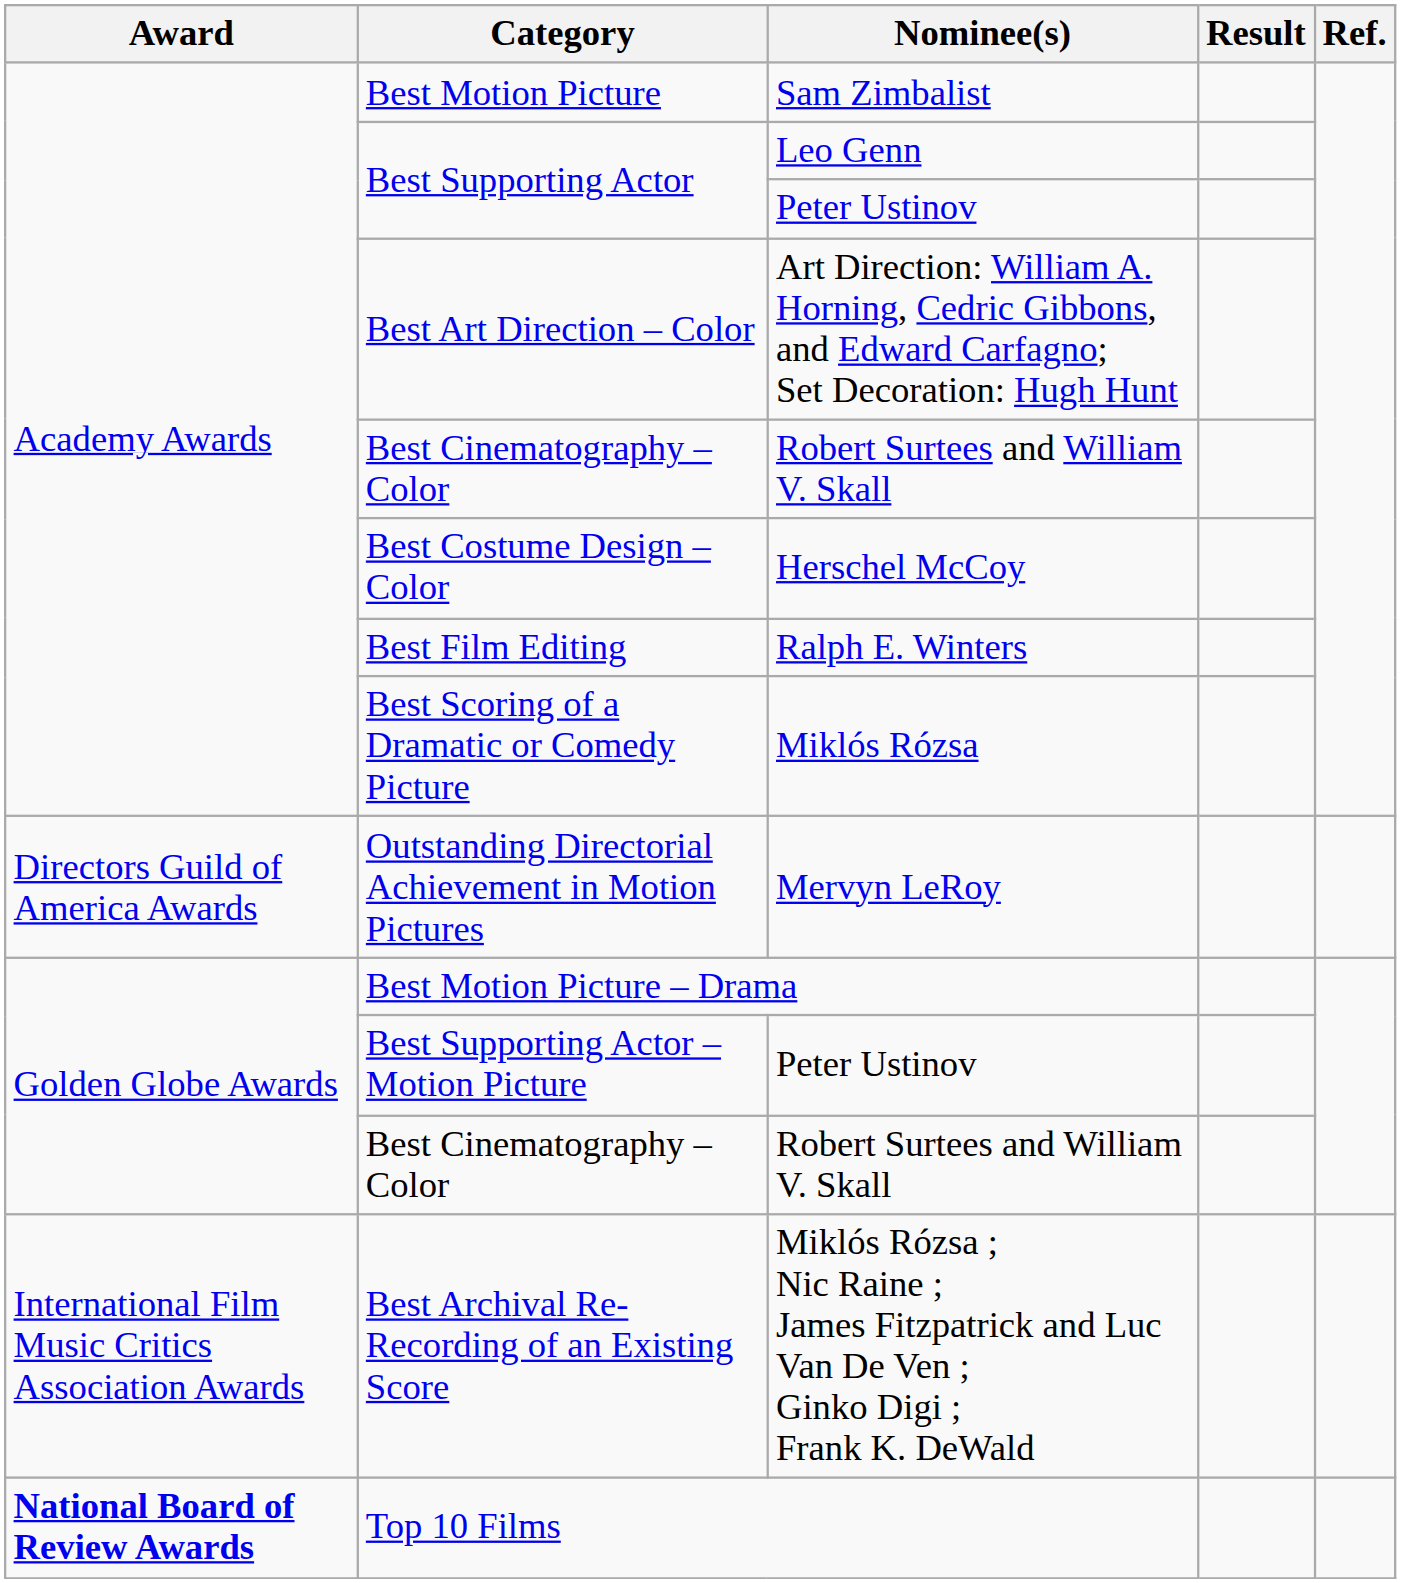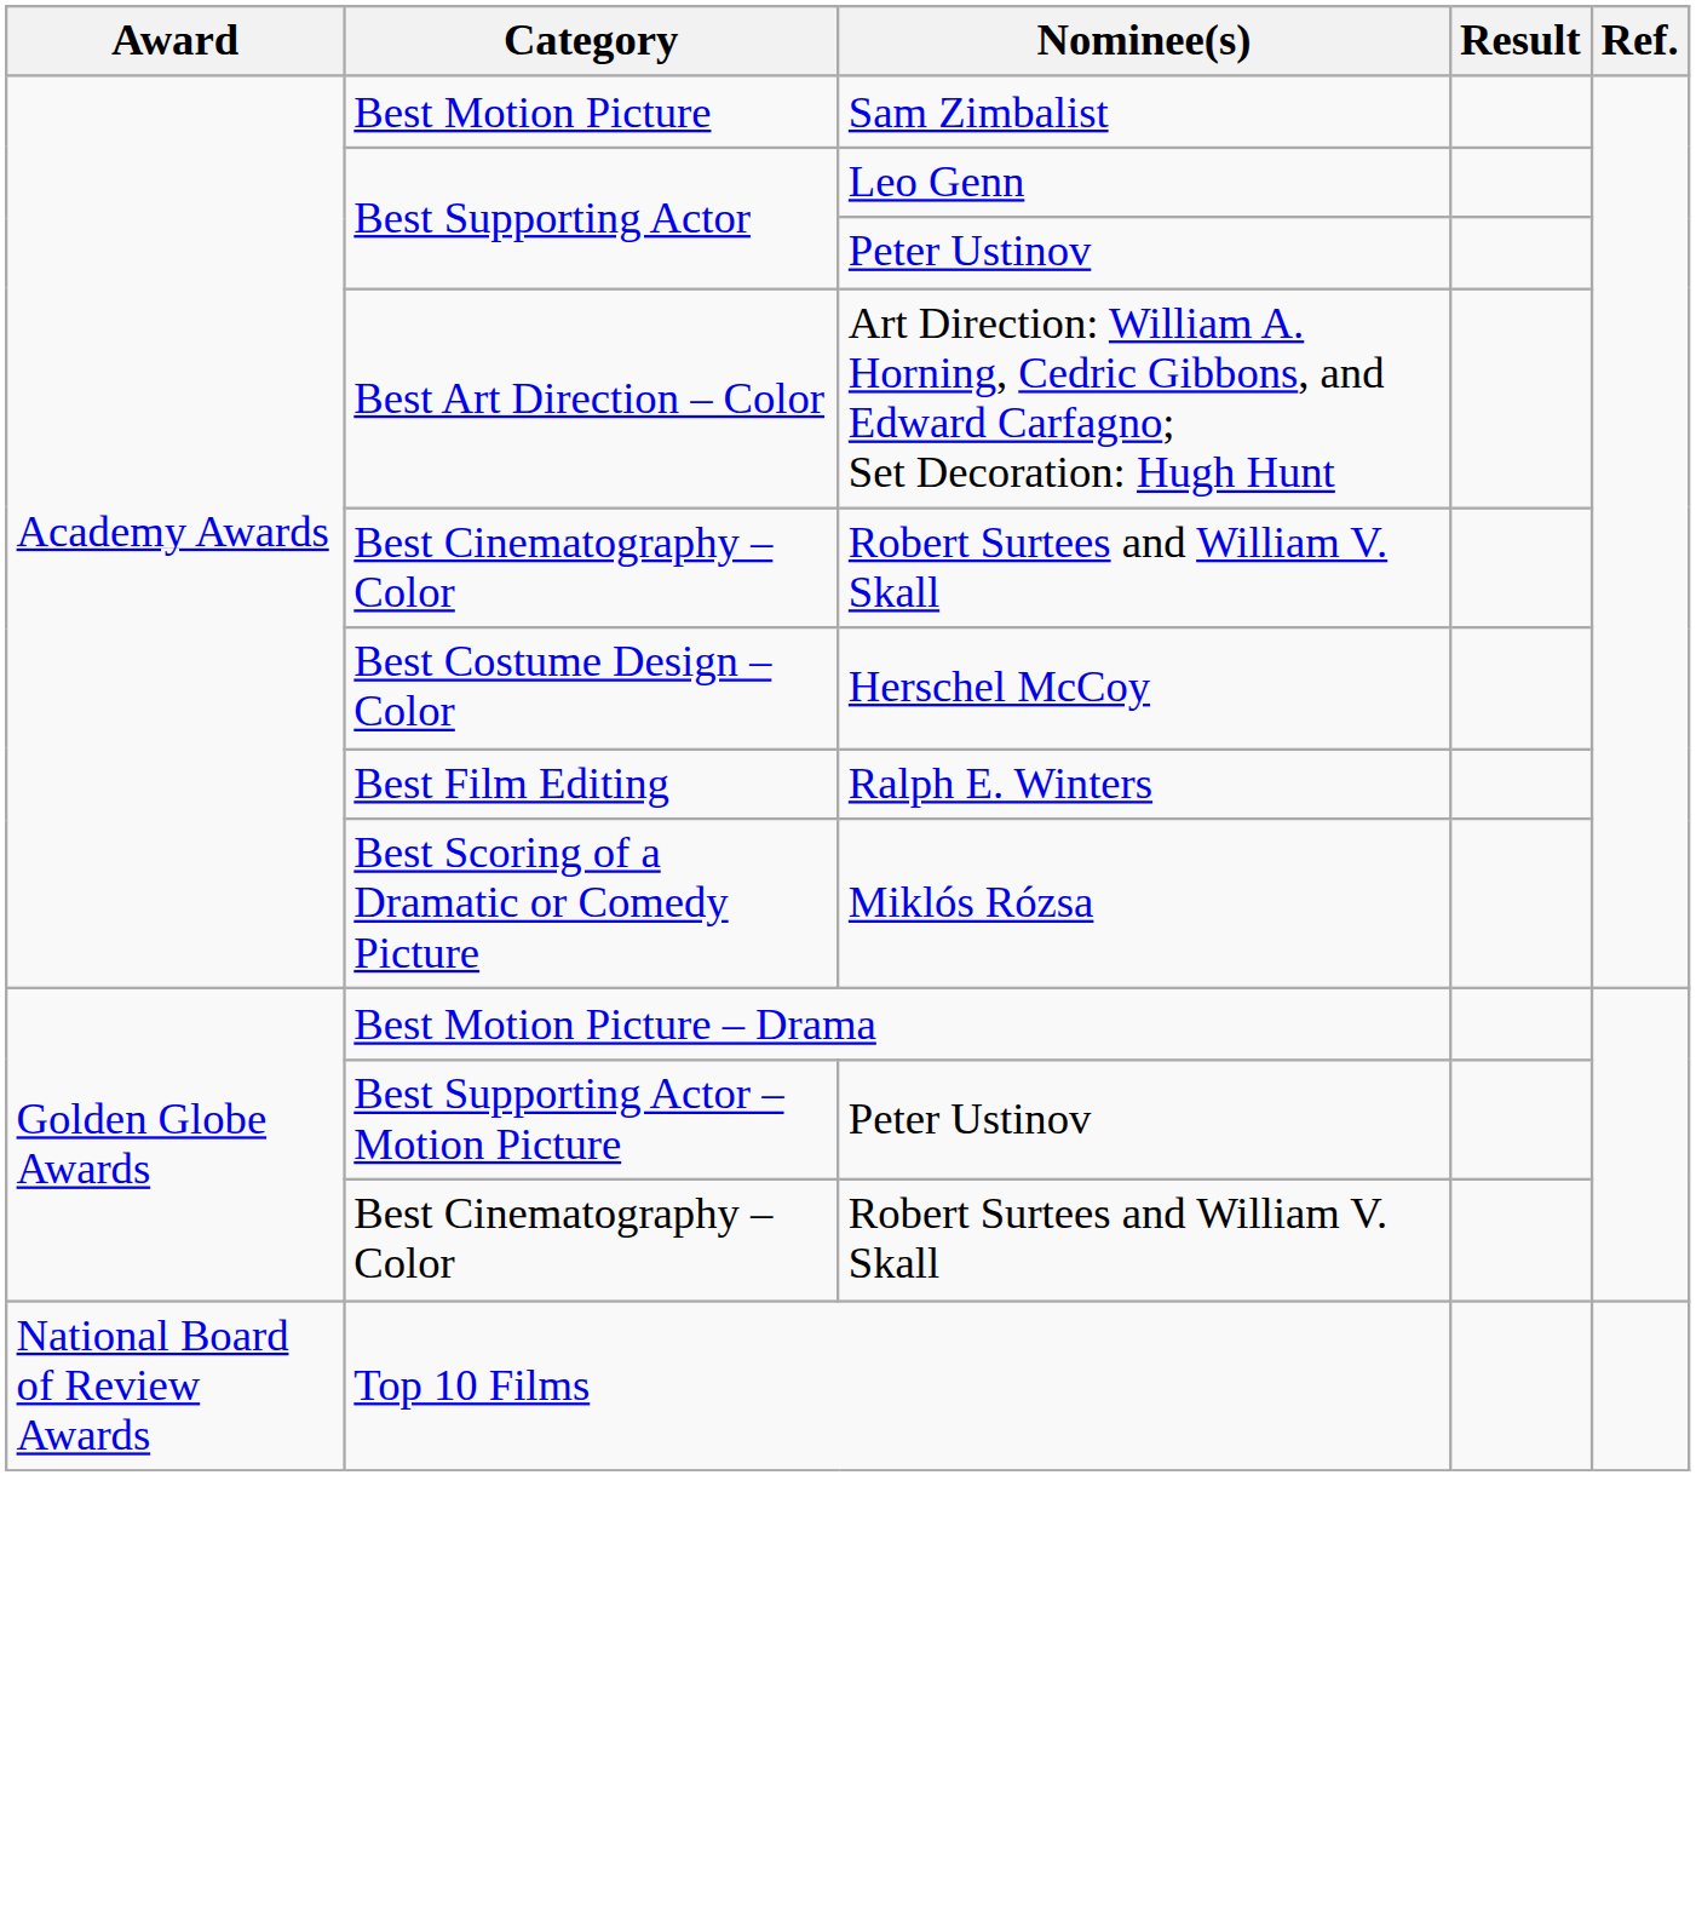- row: Directors Guild of America Awards | Outstanding Directorial Achievement in Motion Pictures | Mervyn LeRoy
- row: International Film Music Critics Association Awards | Best Archival Re-Recording of an Existing Score | Miklós Rózsa ; Nic Raine ; James Fitzpatrick and Luc Van De Ven ; Ginko Digi ; Frank K. DeWald
Top 10 Films | Award: bold -> normal
